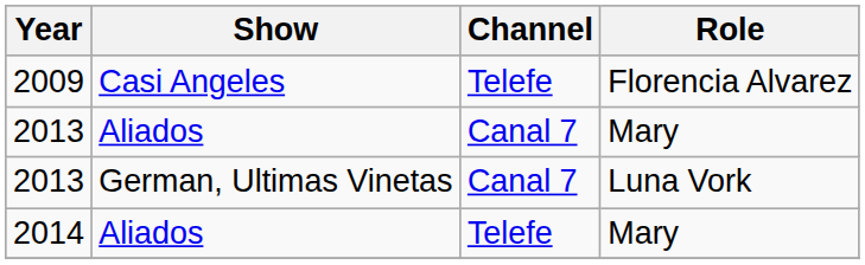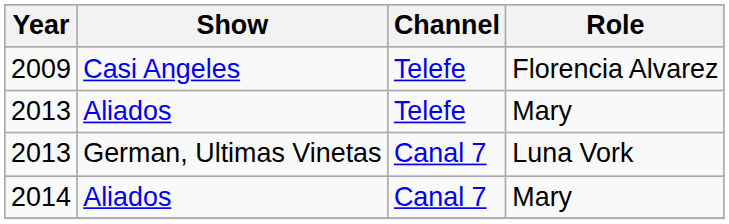2013 / Aliados | Channel: Canal 7 -> Telefe
2014 | Channel: Telefe -> Canal 7
